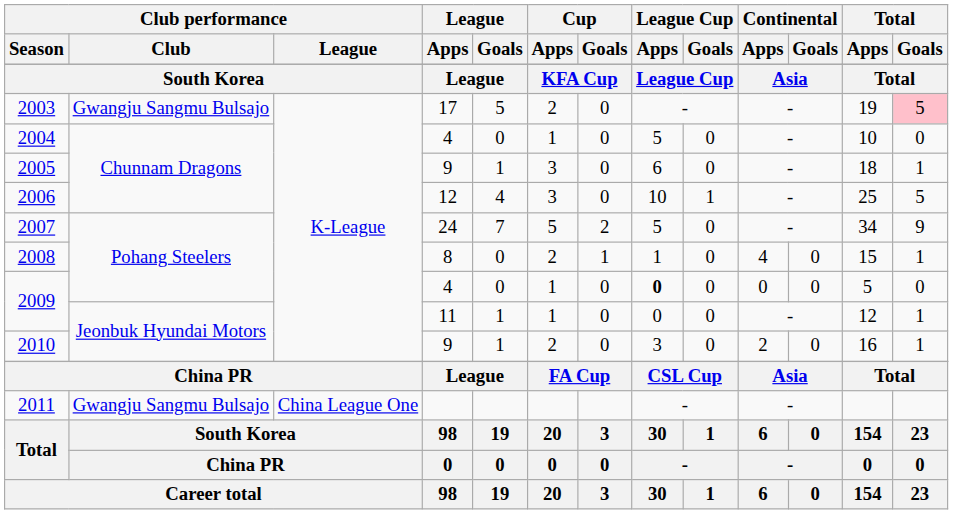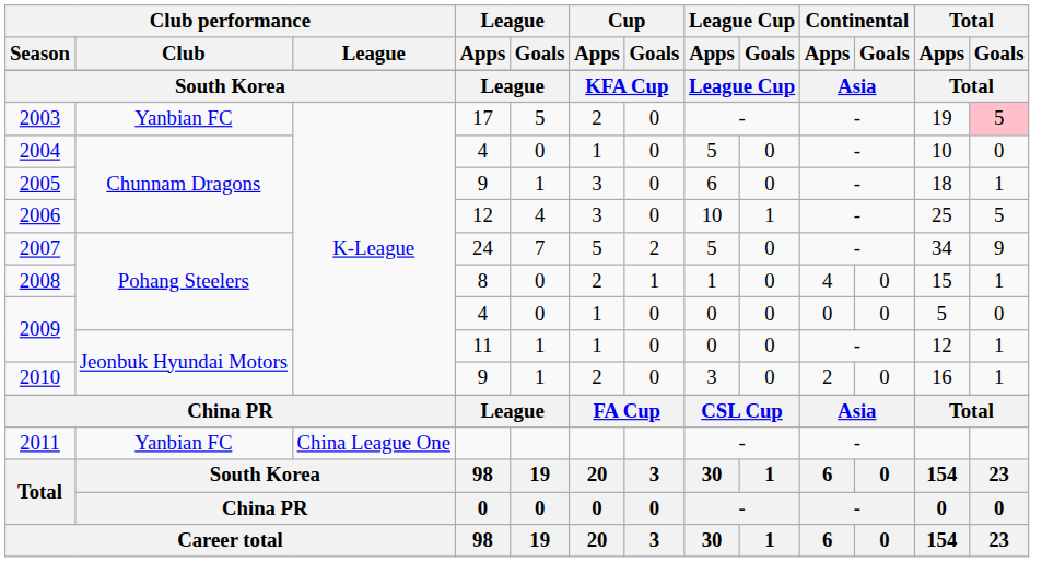2003 | Club performance / Club: Gwangju Sangmu Bulsajo -> Yanbian FC
2009 / 4 | League Cup / Apps: bold -> normal
2011 | Club performance / Club: Gwangju Sangmu Bulsajo -> Yanbian FC
